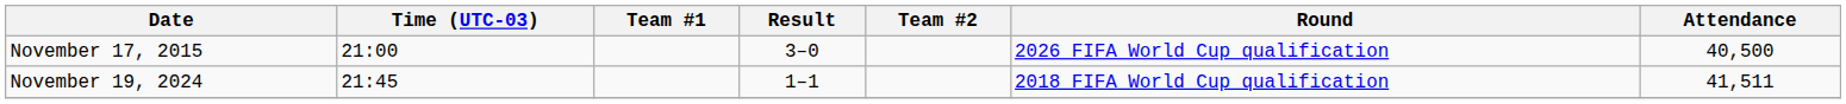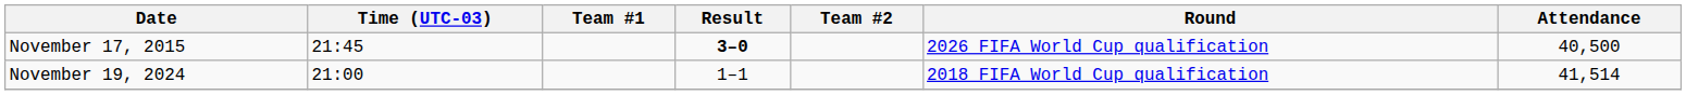November 17, 2015 | Time (UTC-03): 21:00 -> 21:45
November 17, 2015 | Result: normal -> bold
November 19, 2024 | Time (UTC-03): 21:45 -> 21:00
November 19, 2024 | Attendance: 41,511 -> 41,514
